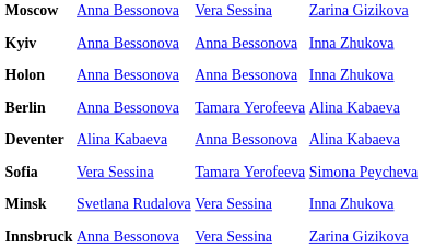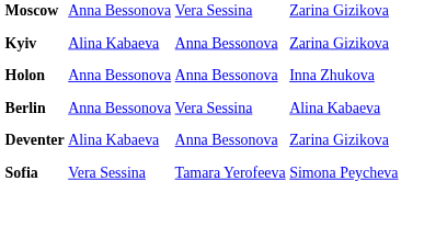Kyiv | column 2: Anna Bessonova -> Alina Kabaeva
Kyiv | column 4: Inna Zhukova -> Zarina Gizikova
Berlin | column 3: Tamara Yerofeeva -> Vera Sessina
Deventer | column 4: Alina Kabaeva -> Zarina Gizikova
- row: Minsk | Svetlana Rudalova | Vera Sessina | Inna Zhukova
- row: Innsbruck | Anna Bessonova | Vera Sessina | Zarina Gizikova
